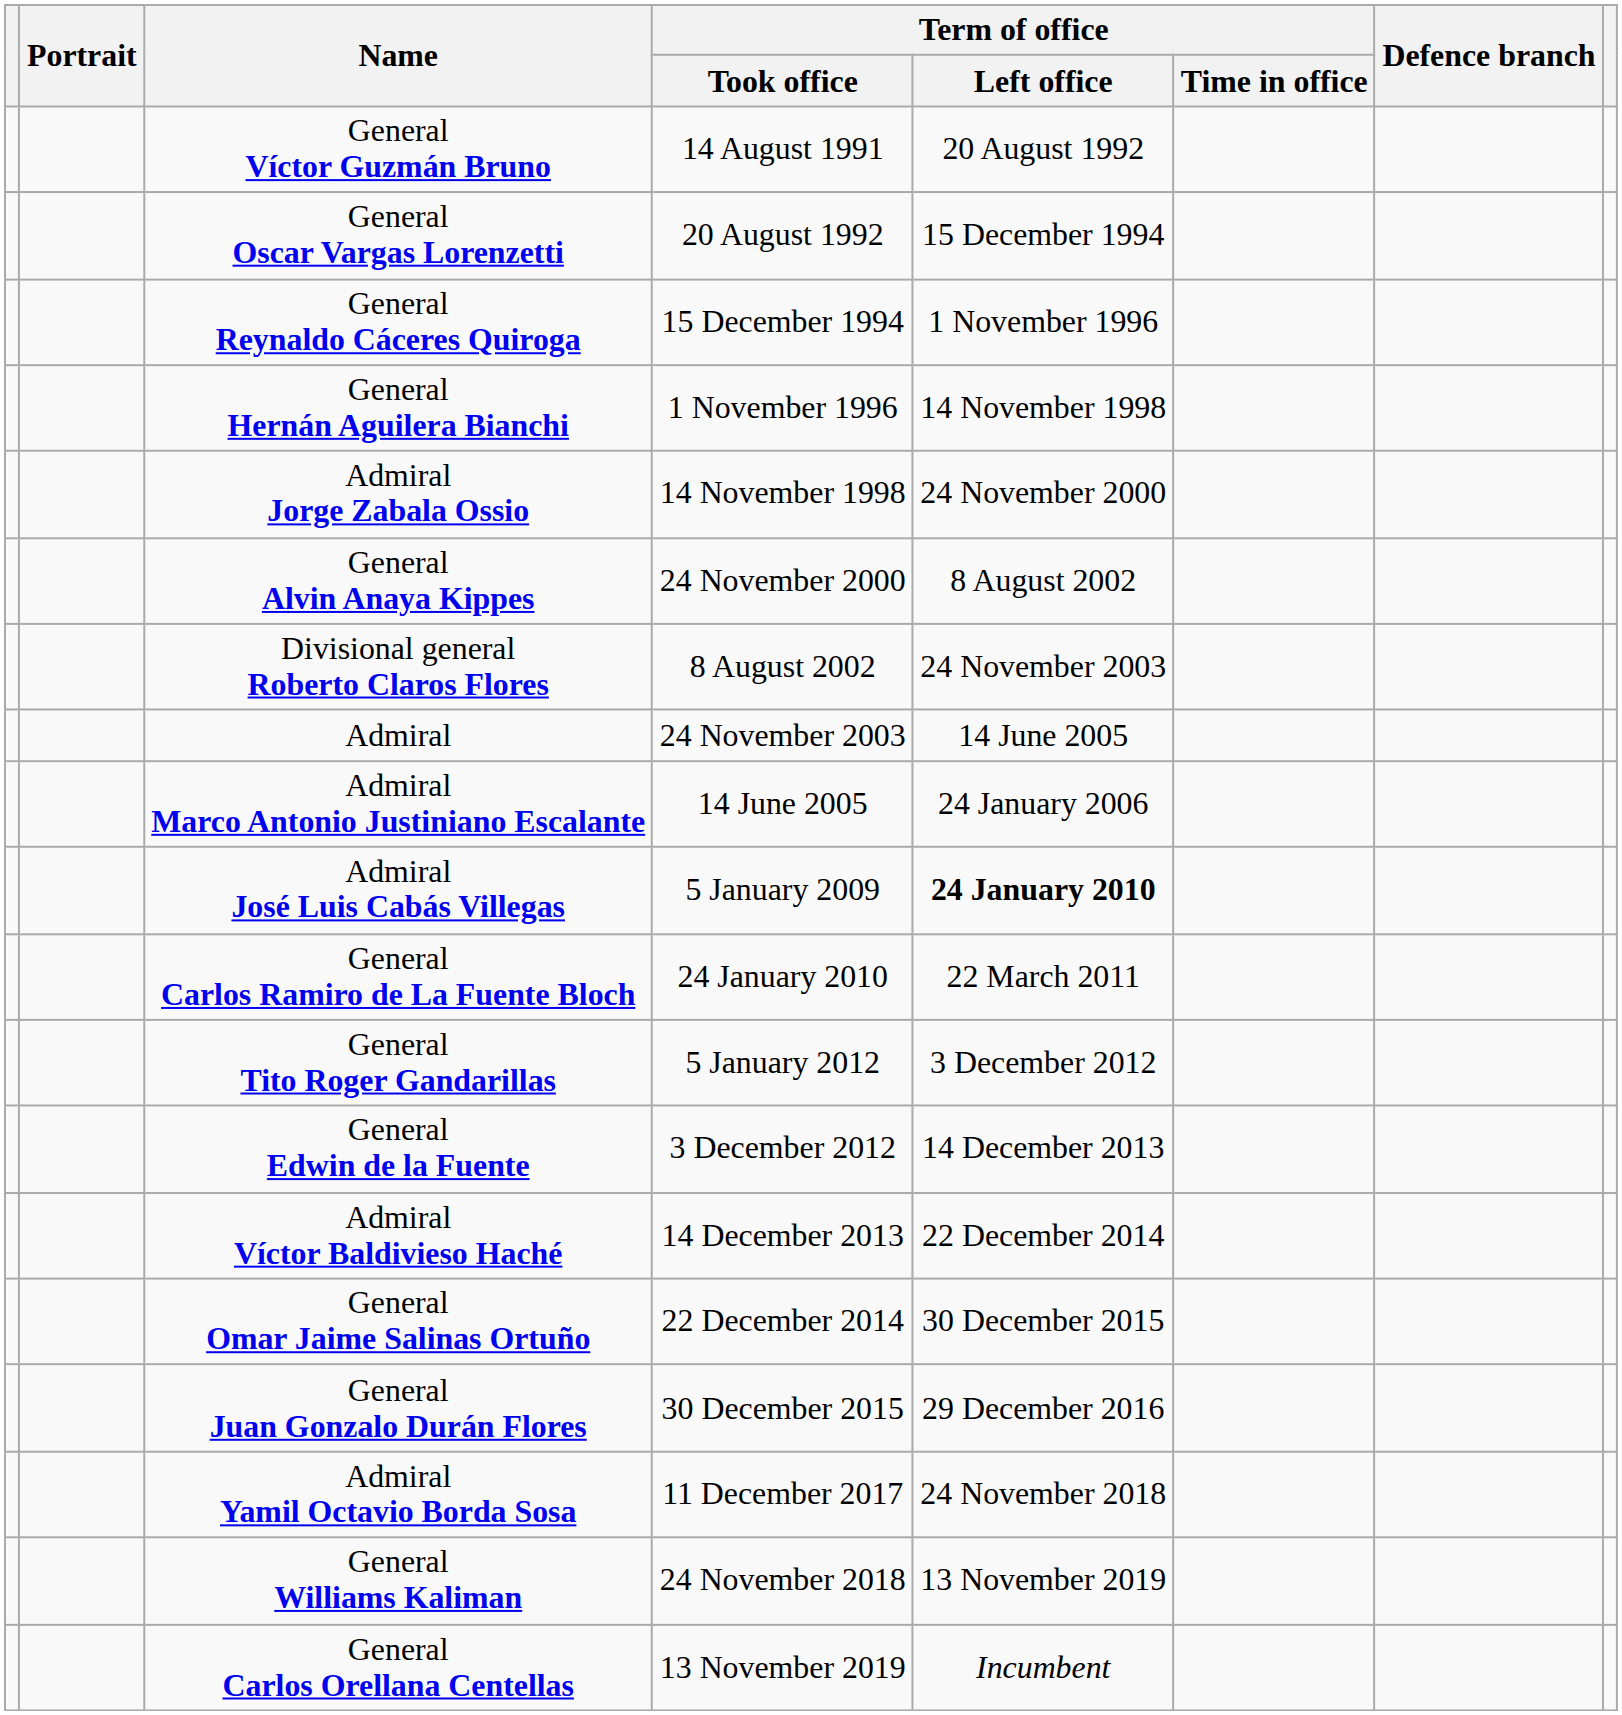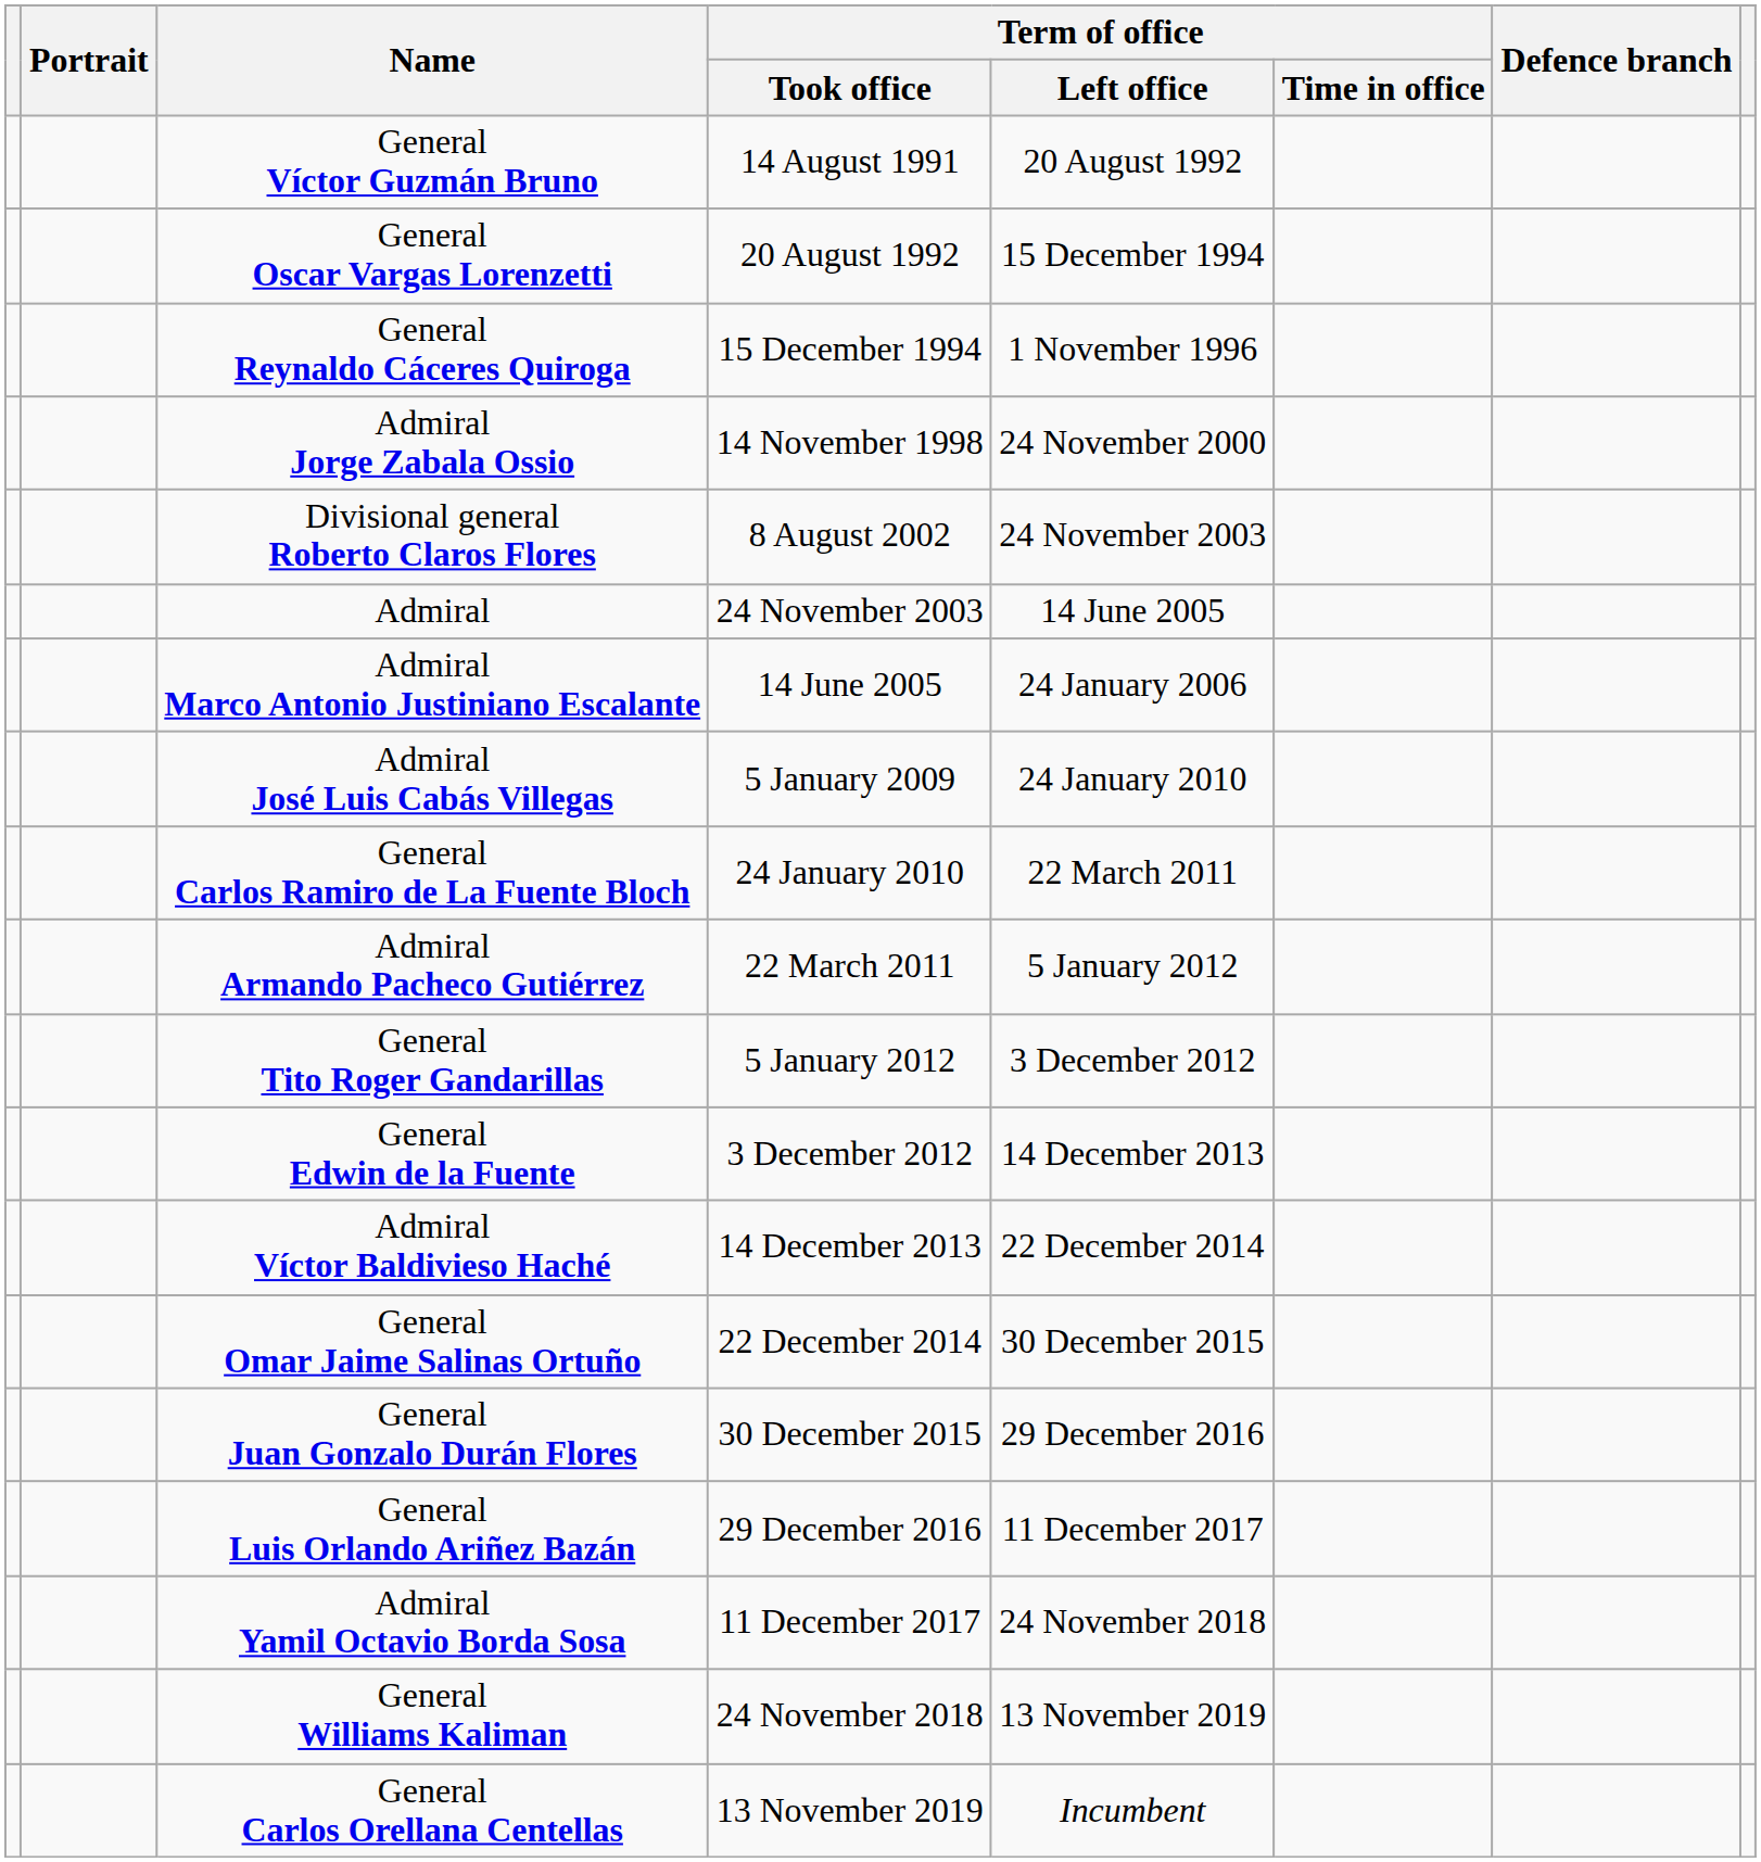- row: General Hernán Aguilera Bianchi | 1 November 1996 | 14 November 1998
- row: General Alvin Anaya Kippes | 24 November 2000 | 8 August 2002
Admiral José Luis Cabás Villegas | Term of office / Left office: bold -> normal
+ row: Admiral Armando Pacheco Gutiérrez | 22 March 2011 | 5 January 2012
+ row: General Luis Orlando Ariñez Bazán | 29 December 2016 | 11 December 2017
